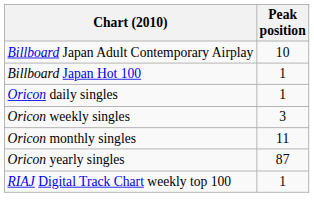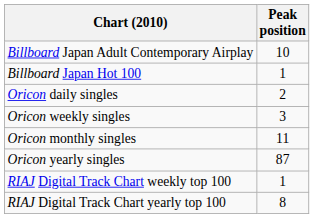Oricon daily singles | Peak position: 1 -> 2
+ row: RIAJ Digital Track Chart yearly top 100 | 8
